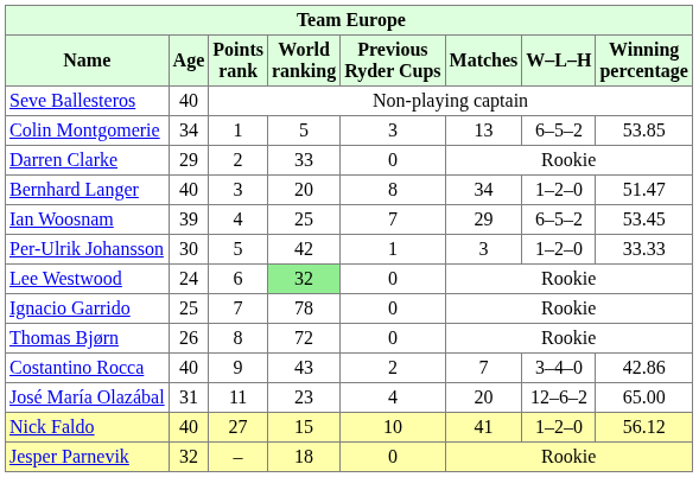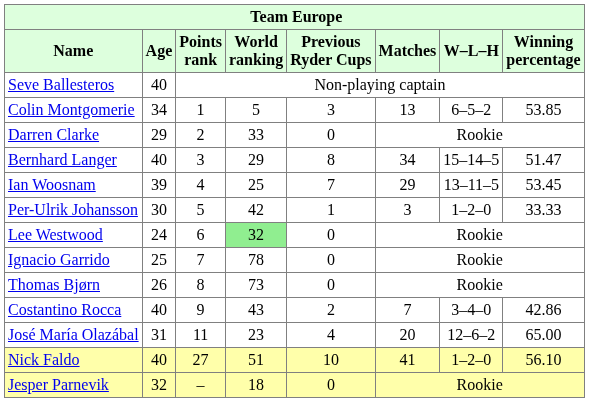Bernhard Langer | World ranking: 20 -> 29
Bernhard Langer | W–L–H: 1–2–0 -> 15–14–5
Ian Woosnam | W–L–H: 6–5–2 -> 13–11–5
Thomas Bjørn | World ranking: 72 -> 73
Nick Faldo | World ranking: 15 -> 51
Nick Faldo | Winning percentage: 56.12 -> 56.10
